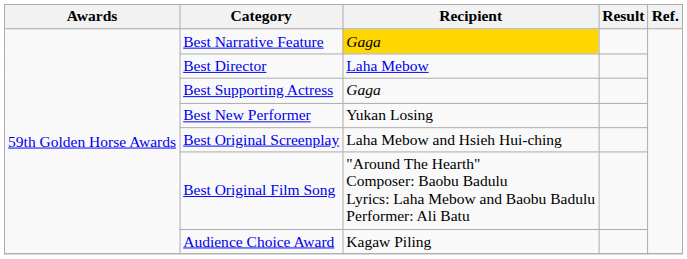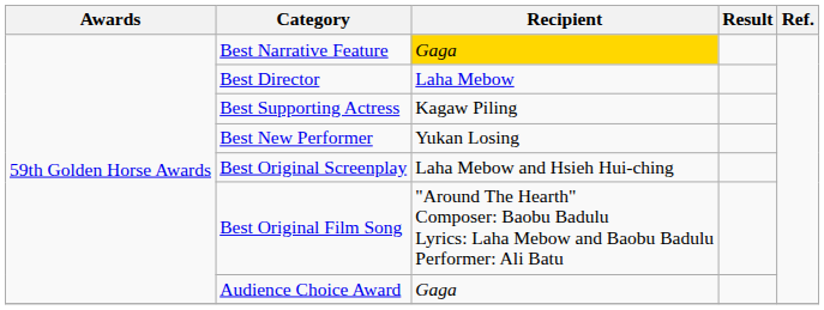Best Supporting Actress | Recipient: Gaga -> Kagaw Piling
Audience Choice Award | Recipient: Kagaw Piling -> Gaga
